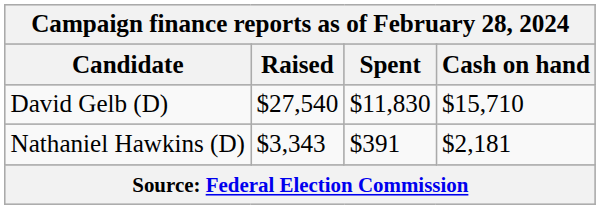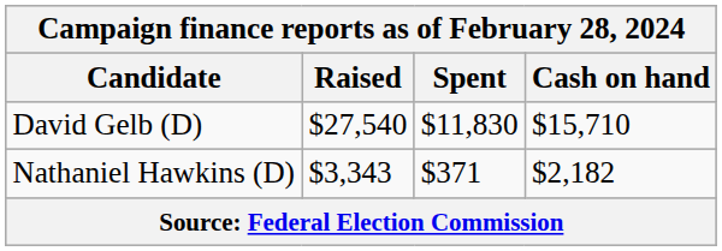Nathaniel Hawkins (D) | Spent: $391 -> $371
Nathaniel Hawkins (D) | Cash on hand: $2,181 -> $2,182
